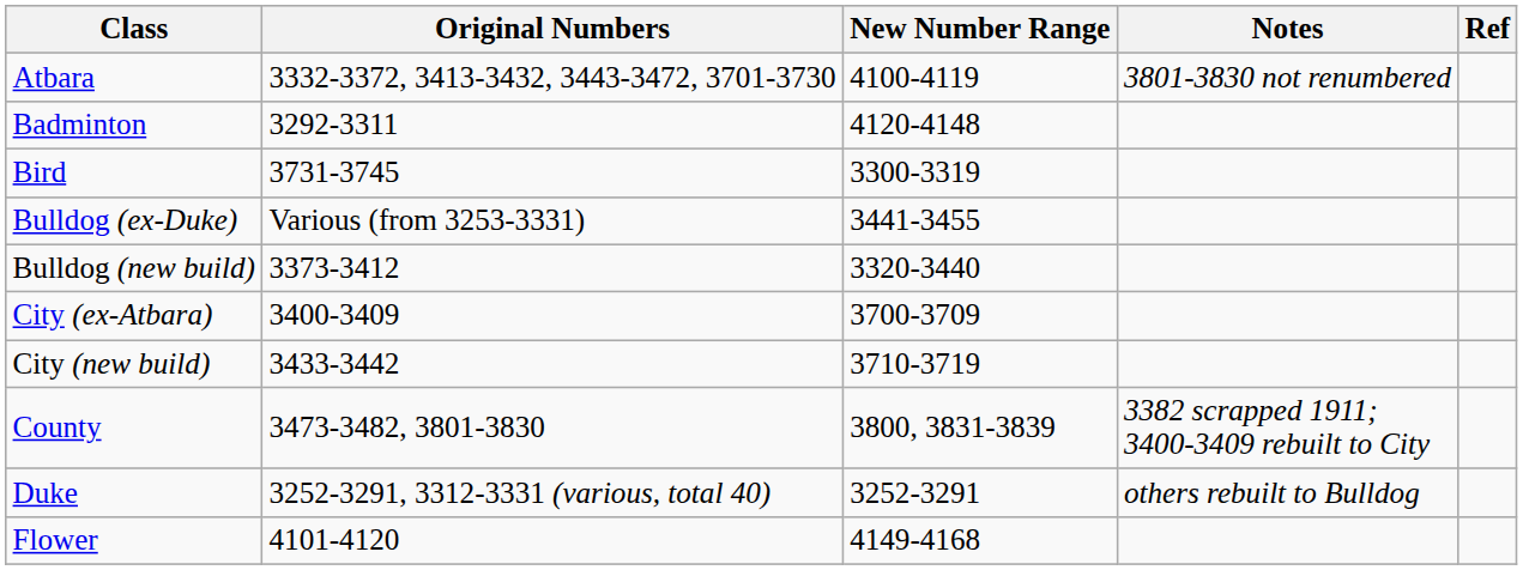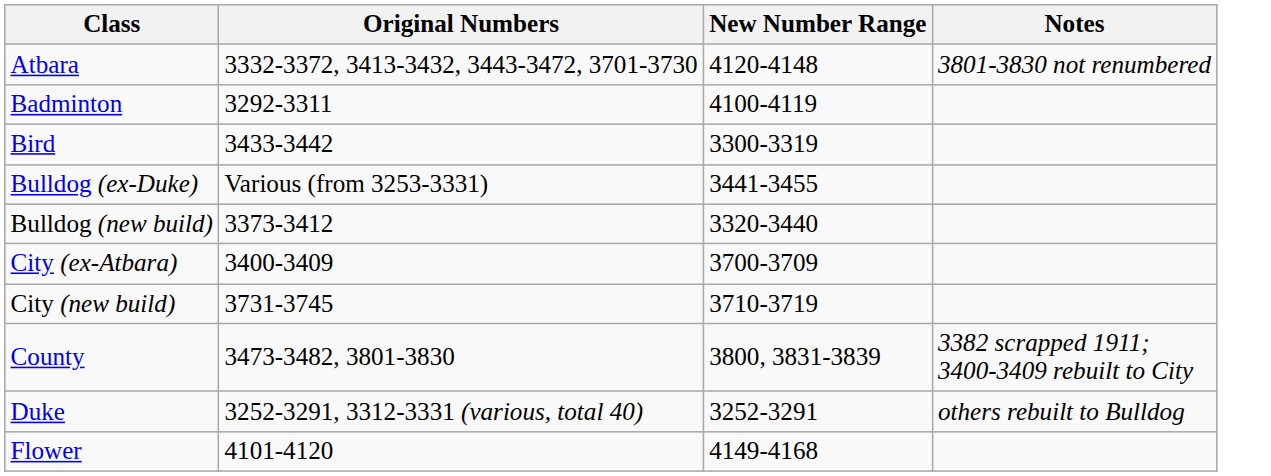- column: Ref
Atbara | New Number Range: 4100-4119 -> 4120-4148
Badminton | New Number Range: 4120-4148 -> 4100-4119
Bird | Original Numbers: 3731-3745 -> 3433-3442
City (new build) | Original Numbers: 3433-3442 -> 3731-3745
